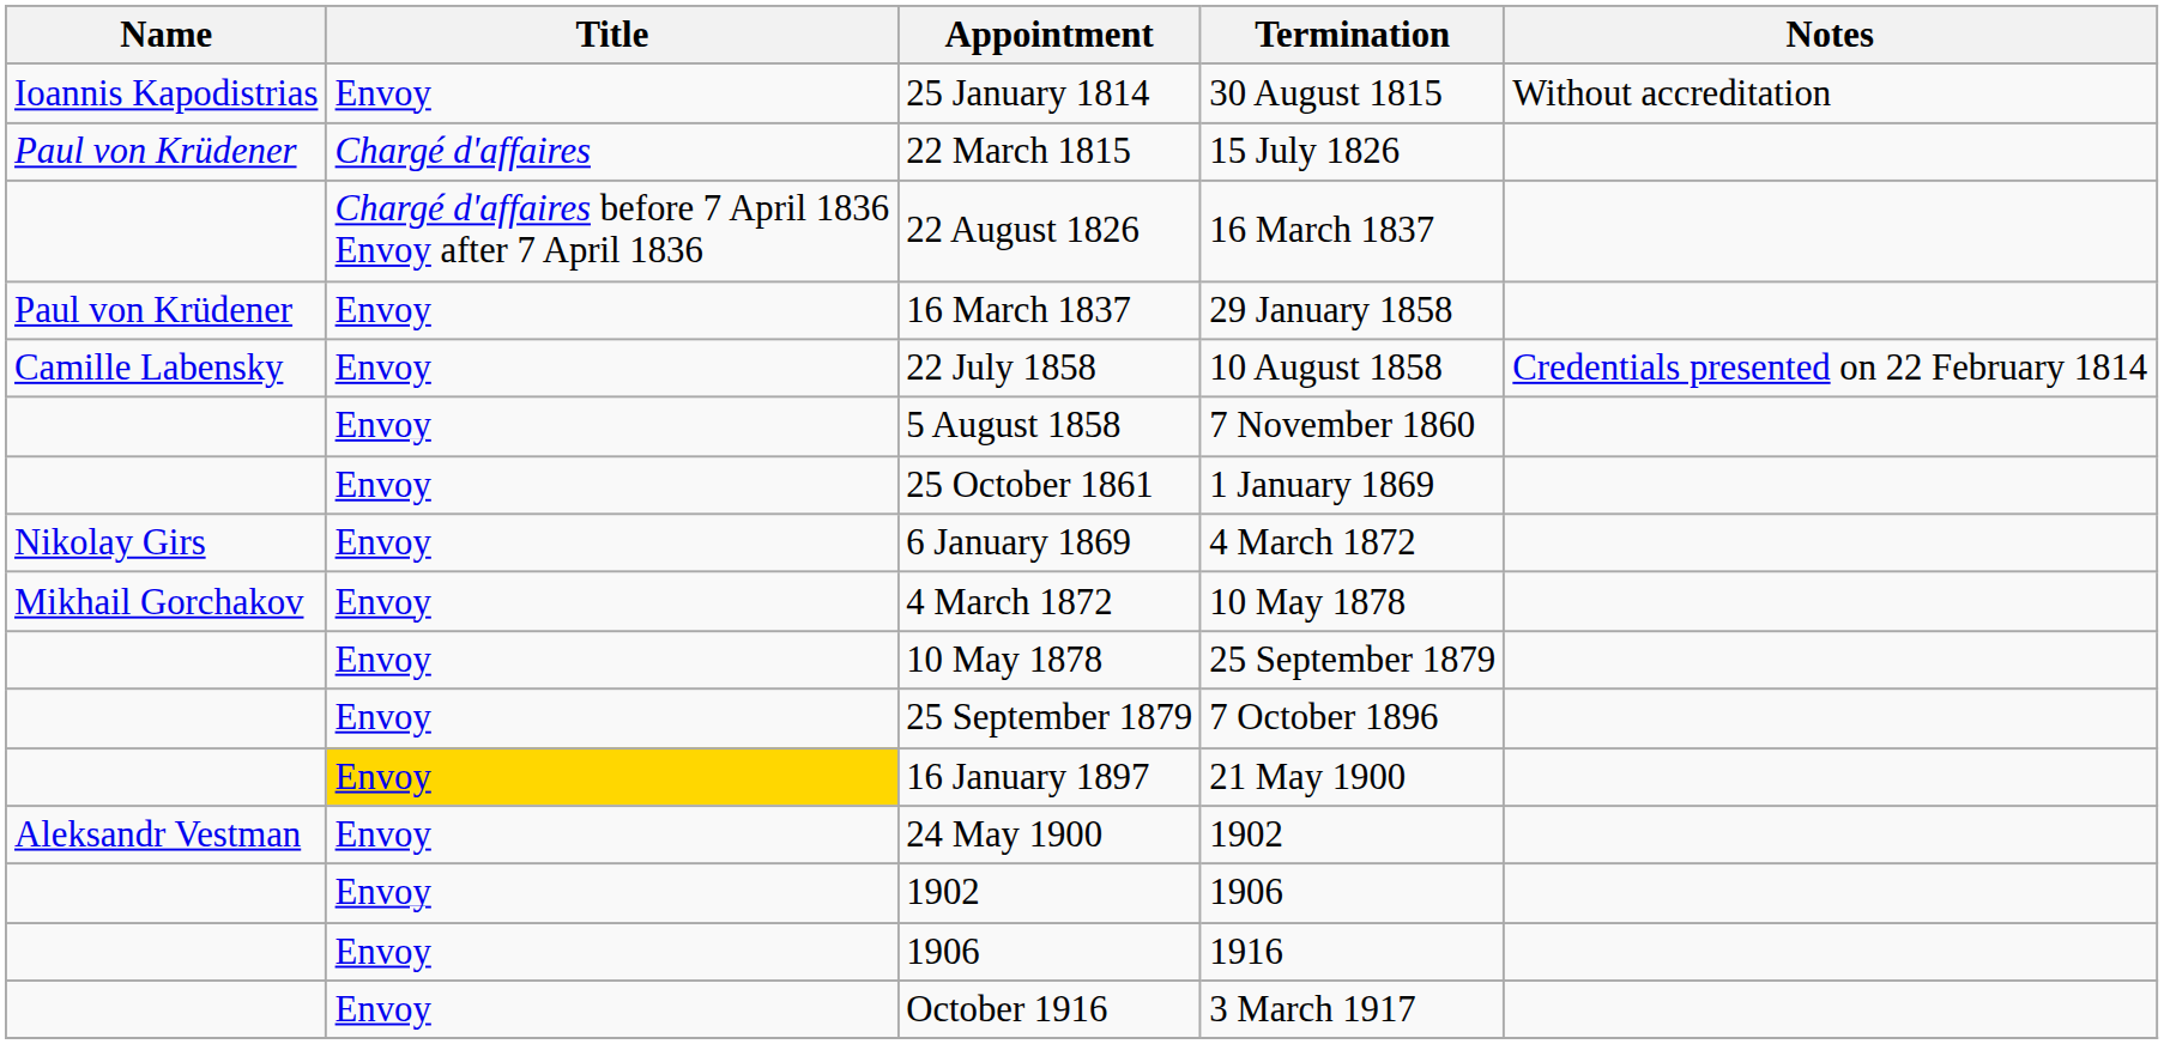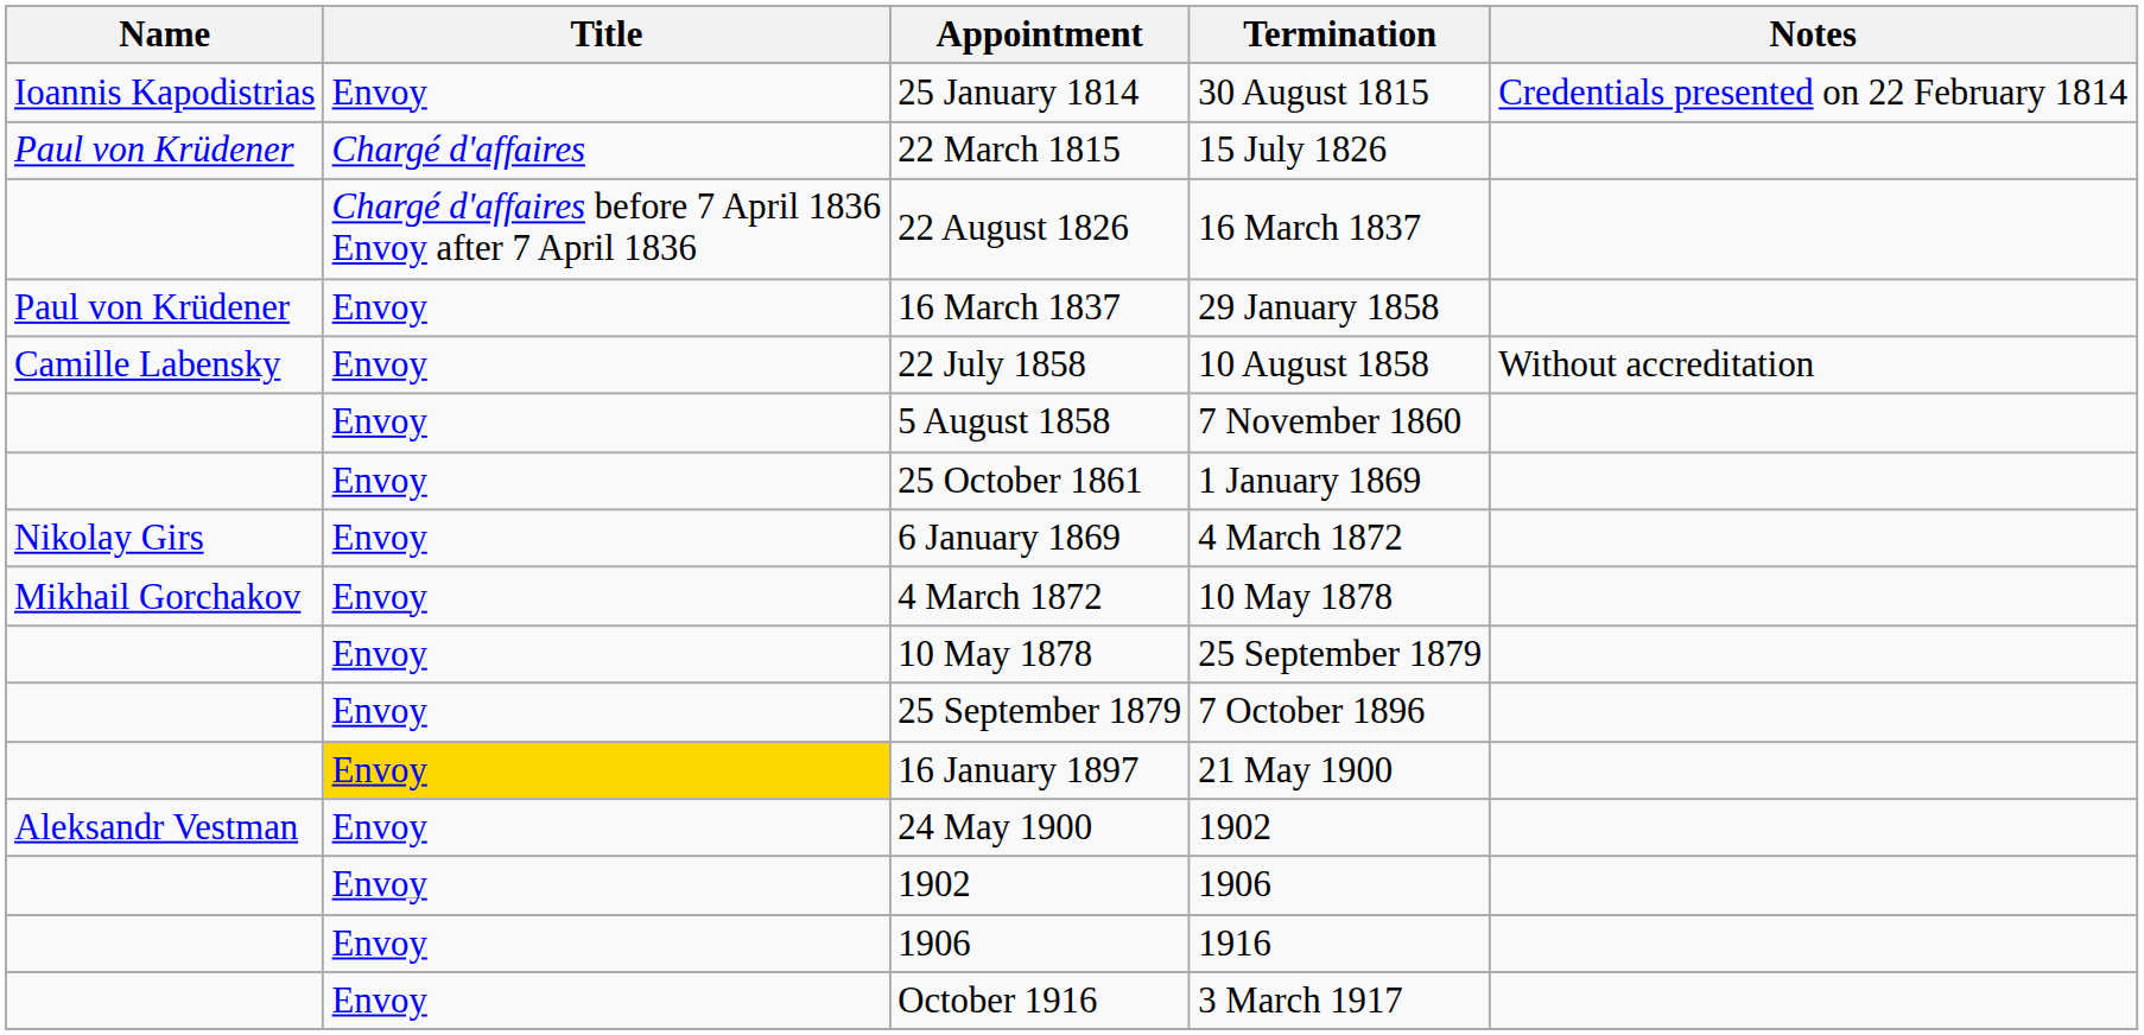25 January 1814 | Notes: Without accreditation -> Credentials presented on 22 February 1814
22 July 1858 | Notes: Credentials presented on 22 February 1814 -> Without accreditation
